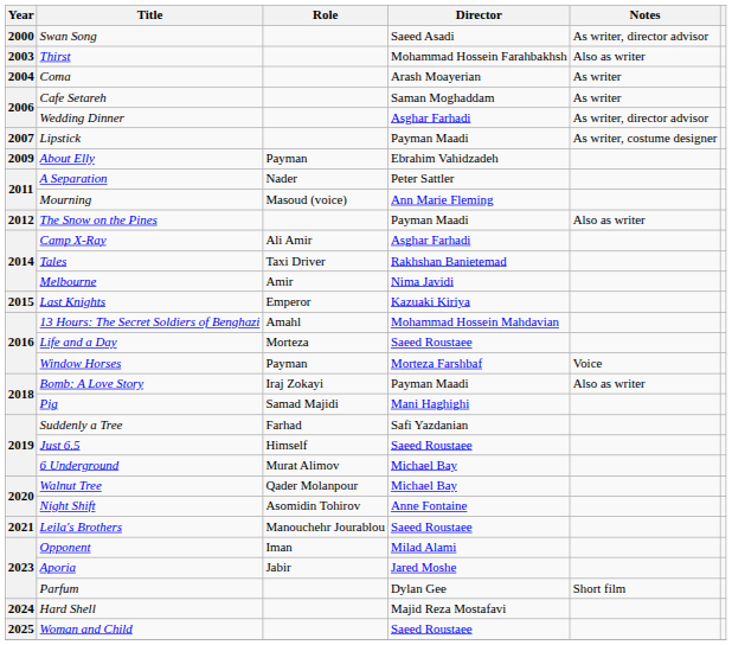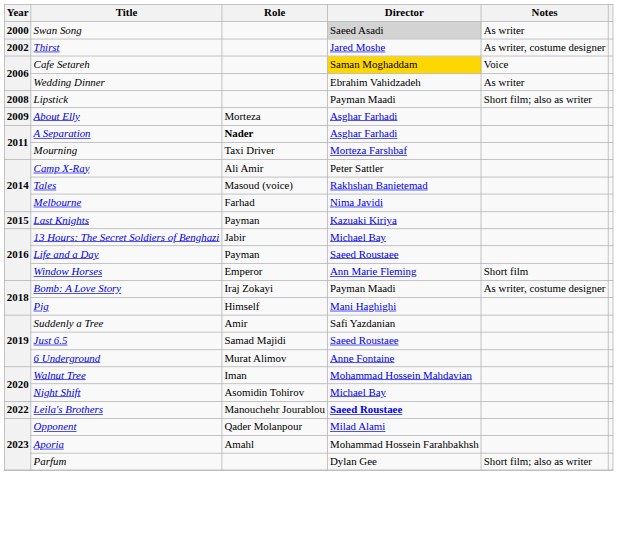Swan Song | Director: no background -> lightgrey background
Swan Song | Notes: As writer, director advisor -> As writer
Thirst | Year: 2003 -> 2002
Thirst | Director: Mohammad Hossein Farahbakhsh -> Jared Moshe
Thirst | Notes: Also as writer -> As writer, costume designer
- row: 2004 | Coma | Arash Moayerian | As writer
Cafe Setareh | Director: no background -> gold background
Cafe Setareh | Notes: As writer -> Voice
Wedding Dinner | Director: Asghar Farhadi -> Ebrahim Vahidzadeh
Wedding Dinner | Notes: As writer, director advisor -> As writer
Lipstick | Year: 2007 -> 2008
Lipstick | Notes: As writer, costume designer -> Short film; also as writer
About Elly | Role: Payman -> Morteza
About Elly | Director: Ebrahim Vahidzadeh -> Asghar Farhadi
A Separation | Role: normal -> bold
A Separation | Director: Peter Sattler -> Asghar Farhadi
Mourning | Role: Masoud (voice) -> Taxi Driver
Mourning | Director: Ann Marie Fleming -> Morteza Farshbaf
- row: 2012 | The Snow on the Pines | Payman Maadi | Also as writer
Camp X-Ray | Director: Asghar Farhadi -> Peter Sattler
Tales | Role: Taxi Driver -> Masoud (voice)
Melbourne | Role: Amir -> Farhad
Last Knights | Role: Emperor -> Payman
13 Hours: The Secret Soldiers of Benghazi | Role: Amahl -> Jabir
13 Hours: The Secret Soldiers of Benghazi | Director: Mohammad Hossein Mahdavian -> Michael Bay
Life and a Day | Role: Morteza -> Payman
Window Horses | Role: Payman -> Emperor
Window Horses | Director: Morteza Farshbaf -> Ann Marie Fleming
Window Horses | Notes: Voice -> Short film
Bomb: A Love Story | Notes: Also as writer -> As writer, costume designer
Pig | Role: Samad Majidi -> Himself
Suddenly a Tree | Role: Farhad -> Amir
Just 6.5 | Role: Himself -> Samad Majidi
6 Underground | Director: Michael Bay -> Anne Fontaine
Walnut Tree | Role: Qader Molanpour -> Iman
Walnut Tree | Director: Michael Bay -> Mohammad Hossein Mahdavian
Night Shift | Director: Anne Fontaine -> Michael Bay
Leila's Brothers | Year: 2021 -> 2022
Leila's Brothers | Director: normal -> bold
Opponent | Role: Iman -> Qader Molanpour
Aporia | Role: Jabir -> Amahl
Aporia | Director: Jared Moshe -> Mohammad Hossein Farahbakhsh
Parfum | Notes: Short film -> Short film; also as writer
- row: 2024 | Hard Shell | Majid Reza Mostafavi
- row: 2025 | Woman and Child | Saeed Roustaee
